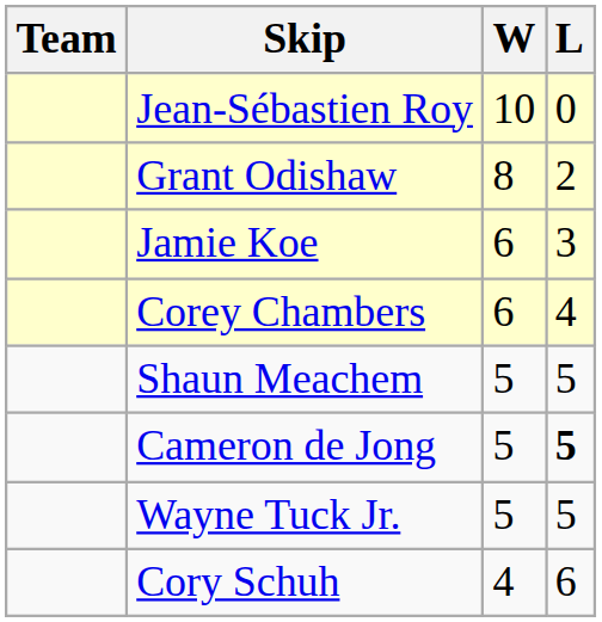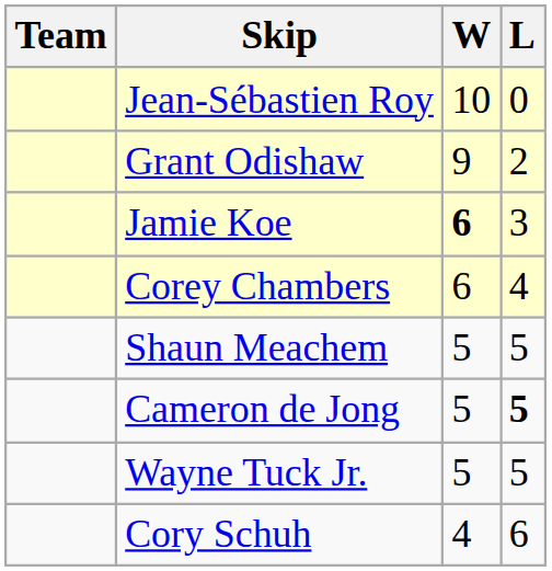Grant Odishaw | W: 8 -> 9
Jamie Koe | W: normal -> bold
